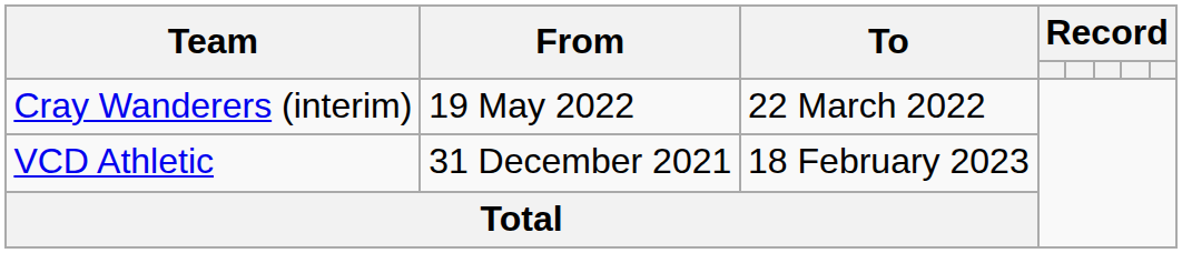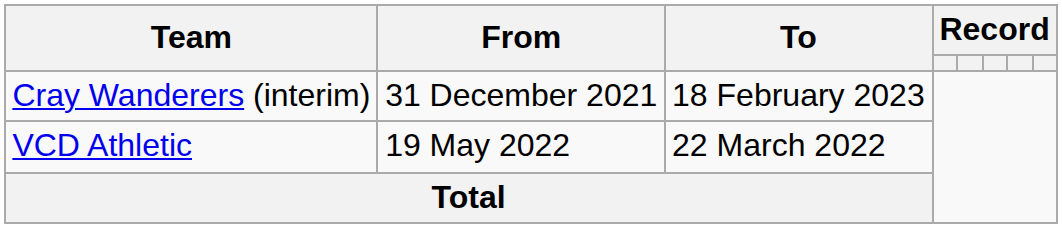Cray Wanderers (interim) | From: 19 May 2022 -> 31 December 2021
Cray Wanderers (interim) | To: 22 March 2022 -> 18 February 2023
VCD Athletic | From: 31 December 2021 -> 19 May 2022
VCD Athletic | To: 18 February 2023 -> 22 March 2022
